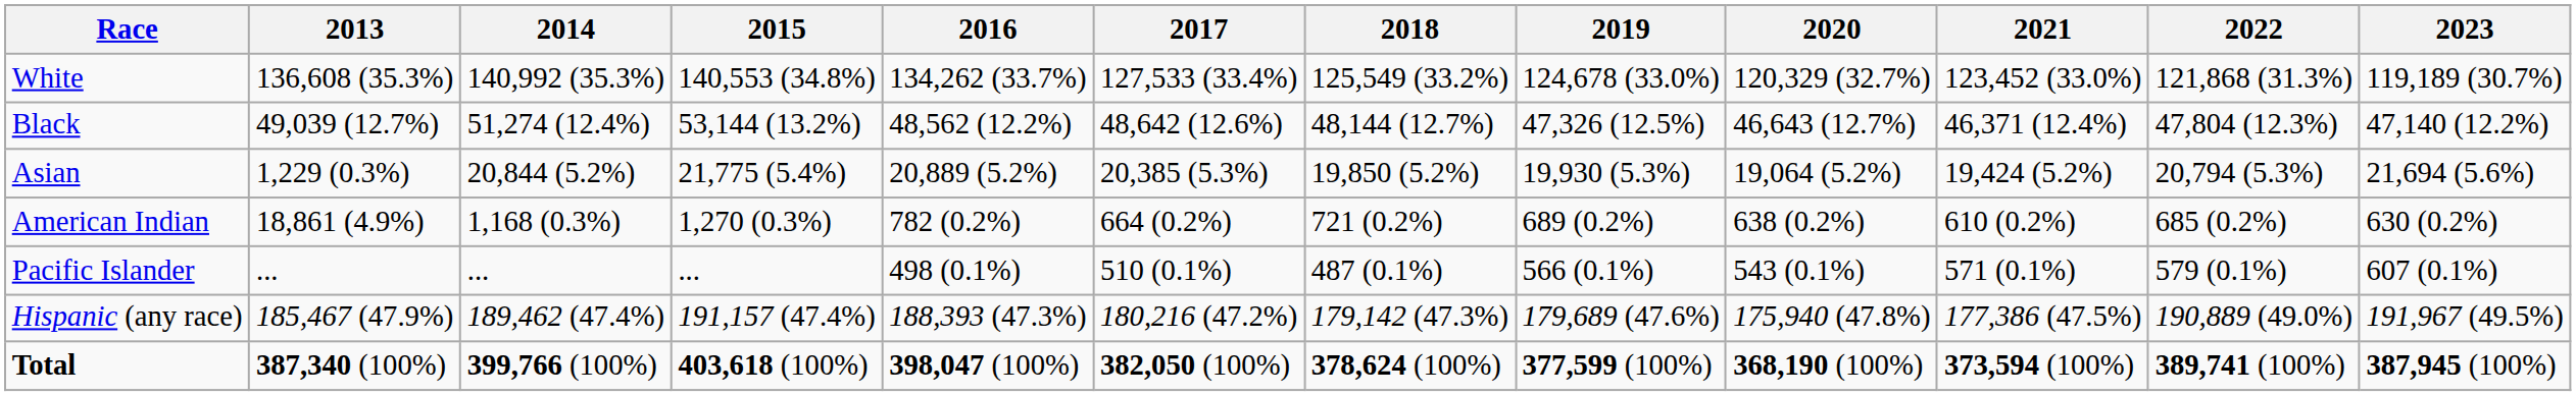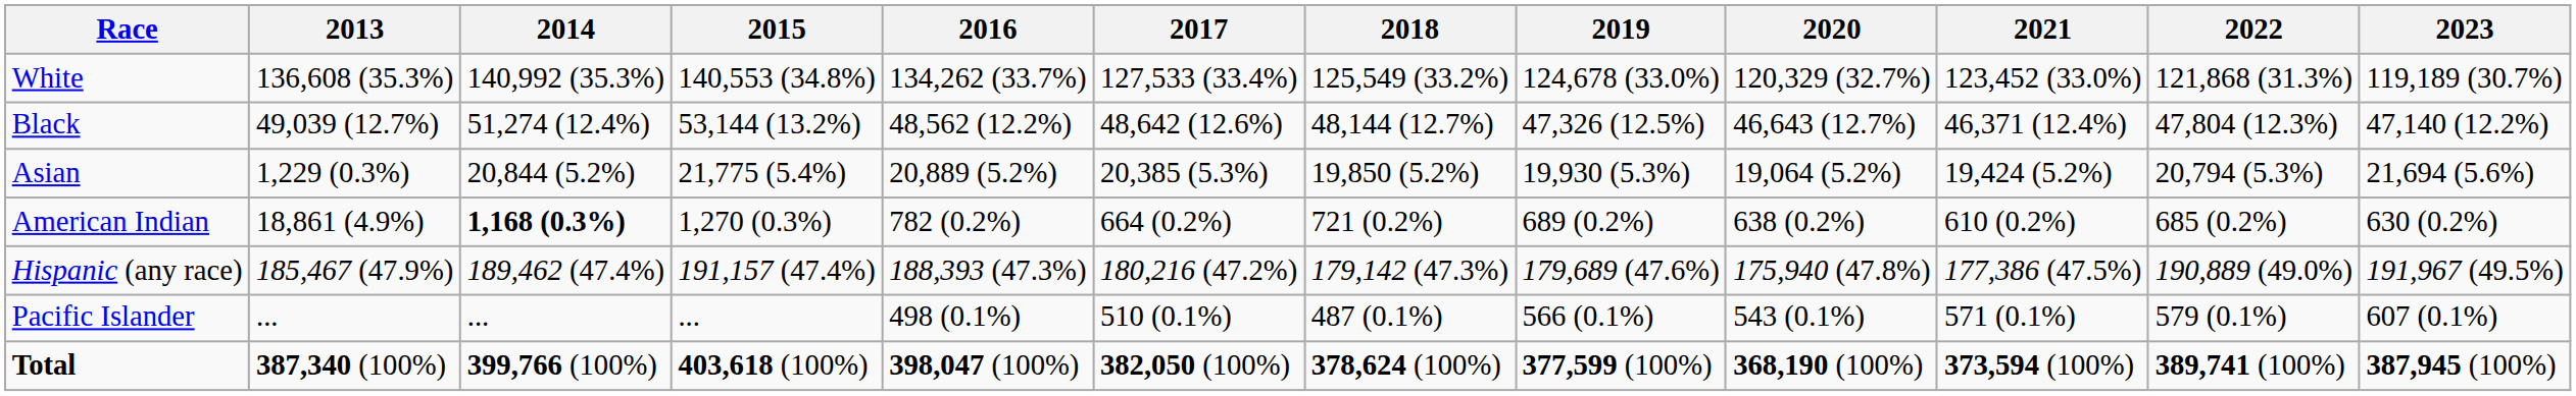American Indian | 2014: normal -> bold
rows swapped: Pacific Islander <-> Hispanic (any race)
